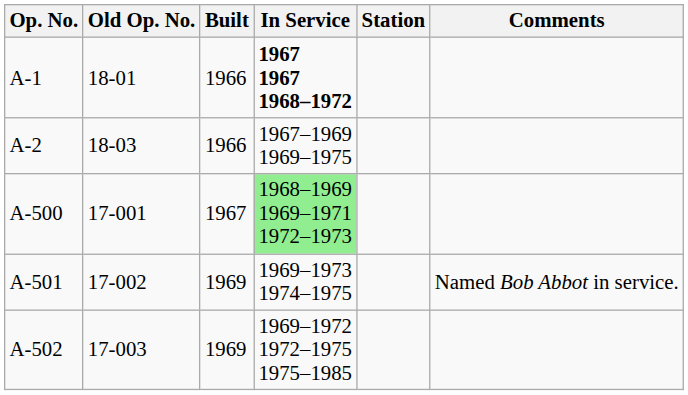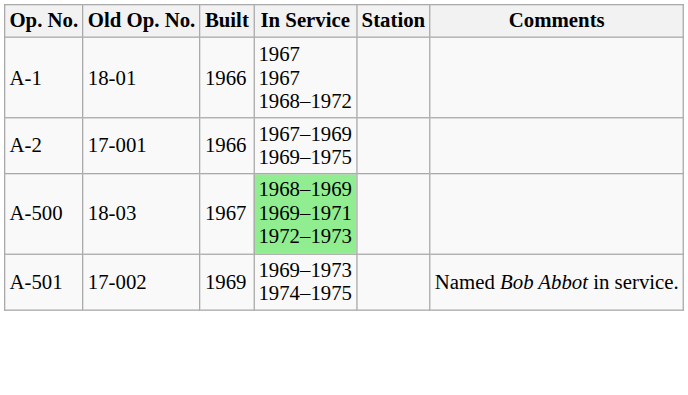A-1 | In Service: bold -> normal
A-2 | Old Op. No.: 18-03 -> 17-001
A-500 | Old Op. No.: 17-001 -> 18-03
- row: A-502 | 17-003 | 1969 | 1969–1972 1972–1975 1975–1985
